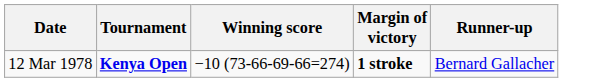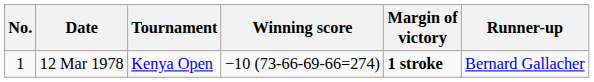+ column: No. | 1
12 Mar 1978 | Tournament: bold -> normal
